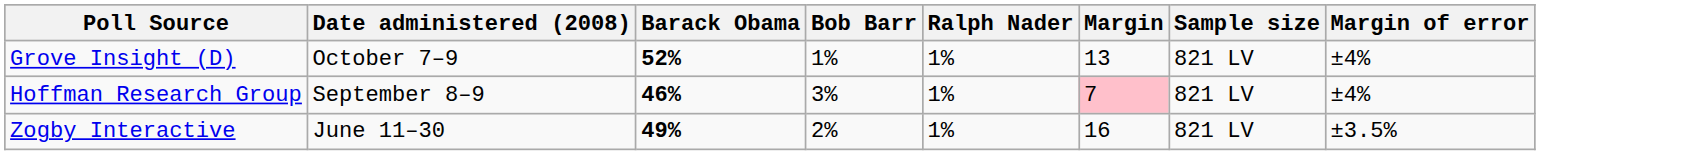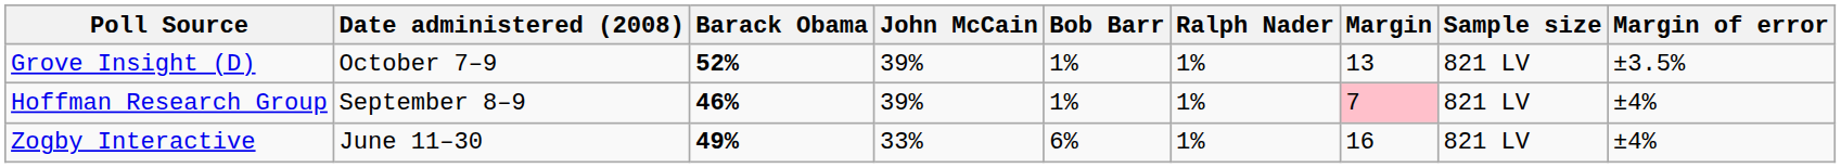+ column: John McCain | 39% | 39% | 33%
Grove Insight (D) | Margin of error: ±4% -> ±3.5%
Hoffman Research Group | Bob Barr: 3% -> 1%
Zogby Interactive | Bob Barr: 2% -> 6%
Zogby Interactive | Margin of error: ±3.5% -> ±4%
